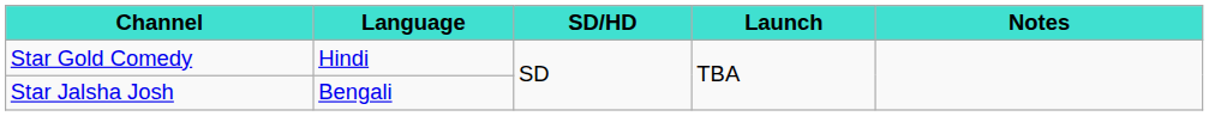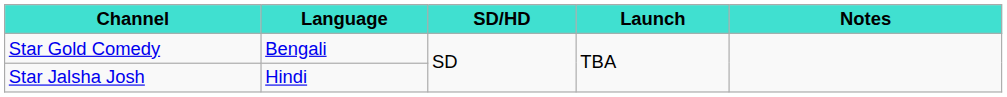Star Gold Comedy | Language: Hindi -> Bengali
Star Jalsha Josh | Language: Bengali -> Hindi
